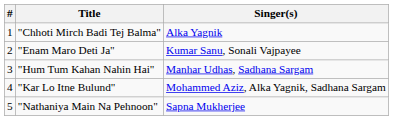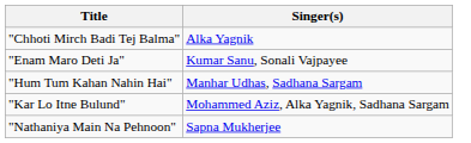- column: # | 1 | 2 | 3 | 4 | 5
